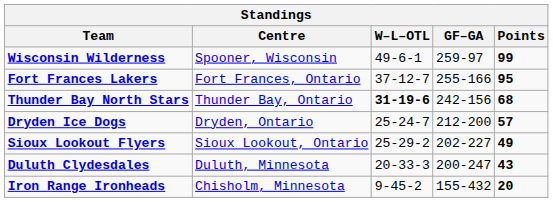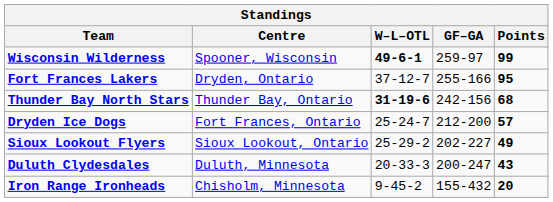Wisconsin Wilderness | W–L–OTL: normal -> bold
Fort Frances Lakers | Centre: Fort Frances, Ontario -> Dryden, Ontario
Dryden Ice Dogs | Centre: Dryden, Ontario -> Fort Frances, Ontario
